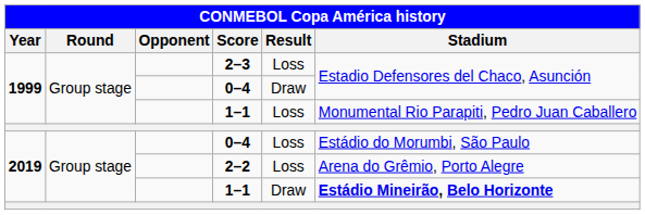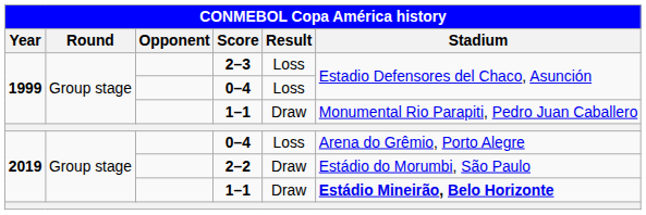1999 / 0–4 | Result: Draw -> Loss
1999 / 1–1 | Result: Loss -> Draw
2019 / 0–4 | Stadium: Estádio do Morumbi, São Paulo -> Arena do Grêmio, Porto Alegre
2–2 | Result: Loss -> Draw
2–2 | Stadium: Arena do Grêmio, Porto Alegre -> Estádio do Morumbi, São Paulo
